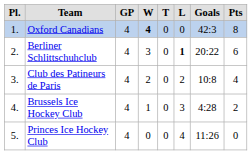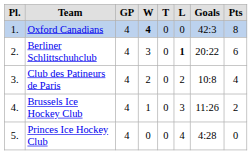Brussels Ice Hockey Club | column 7: 4:28 -> 11:26
Princes Ice Hockey Club | column 7: 11:26 -> 4:28
